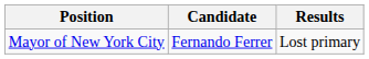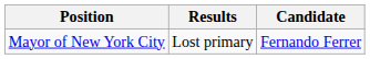columns swapped: Candidate <-> Results
